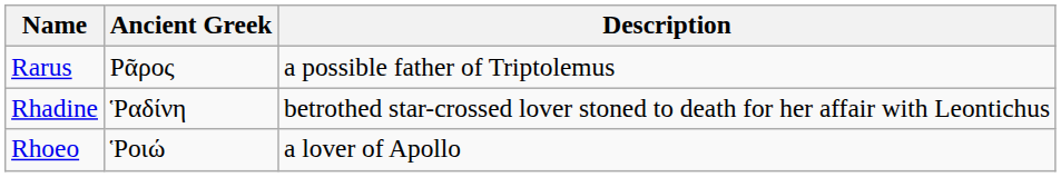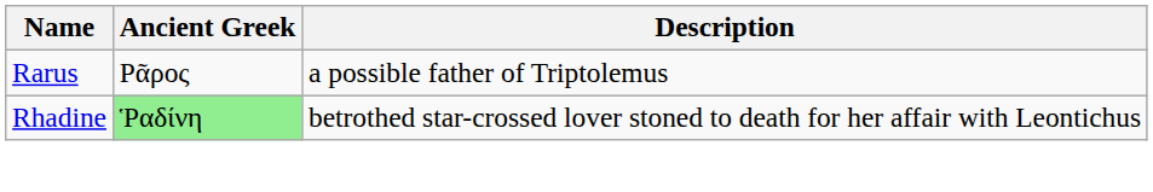Rhadine | Ancient Greek: no background -> lightgreen background
- row: Rhoeo | Ῥοιώ | a lover of Apollo
